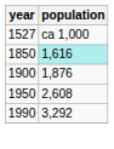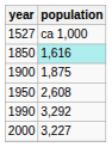1900 | population: 1,876 -> 1,875
+ row: 2000 | 3,227
